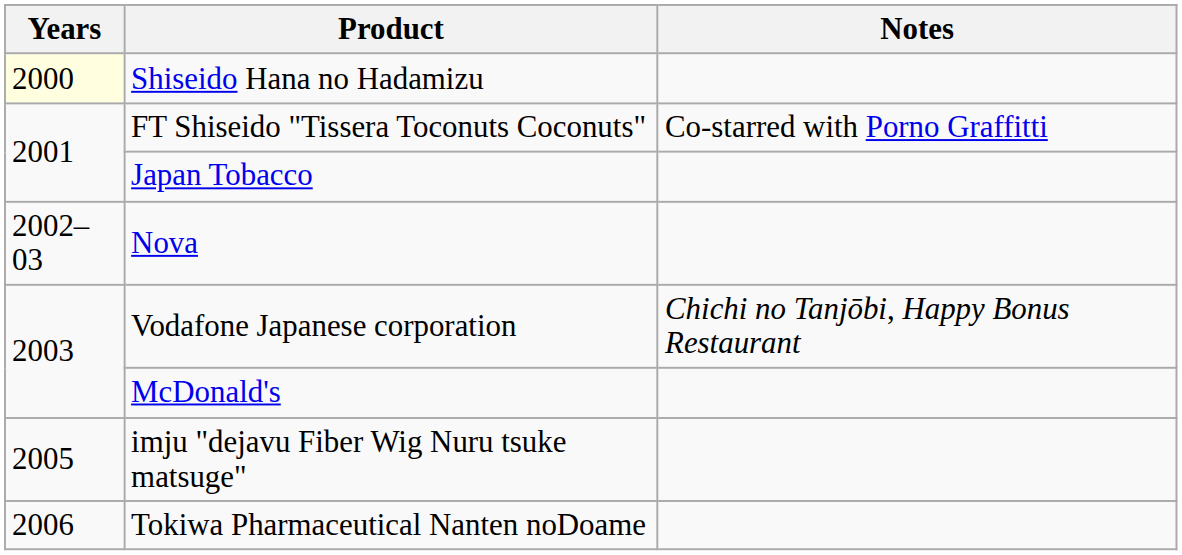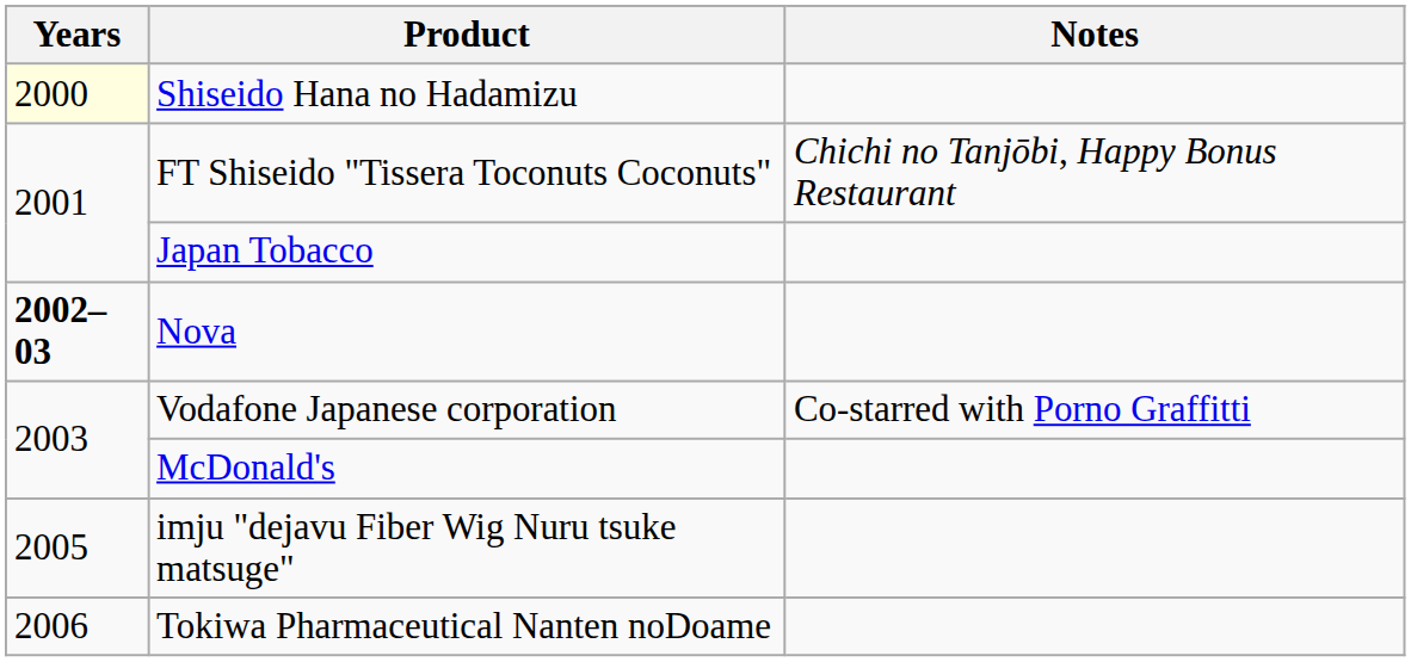FT Shiseido "Tissera Toconuts Coconuts" | Notes: Co-starred with Porno Graffitti -> Chichi no Tanjōbi, Happy Bonus Restaurant
Nova | Years: normal -> bold
Vodafone Japanese corporation | Notes: Chichi no Tanjōbi, Happy Bonus Restaurant -> Co-starred with Porno Graffitti
